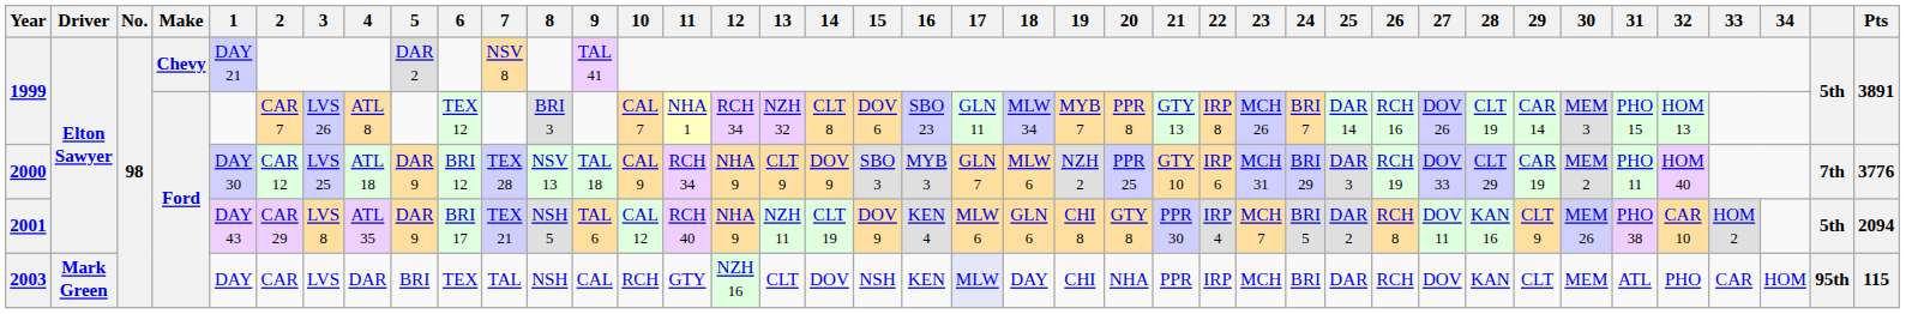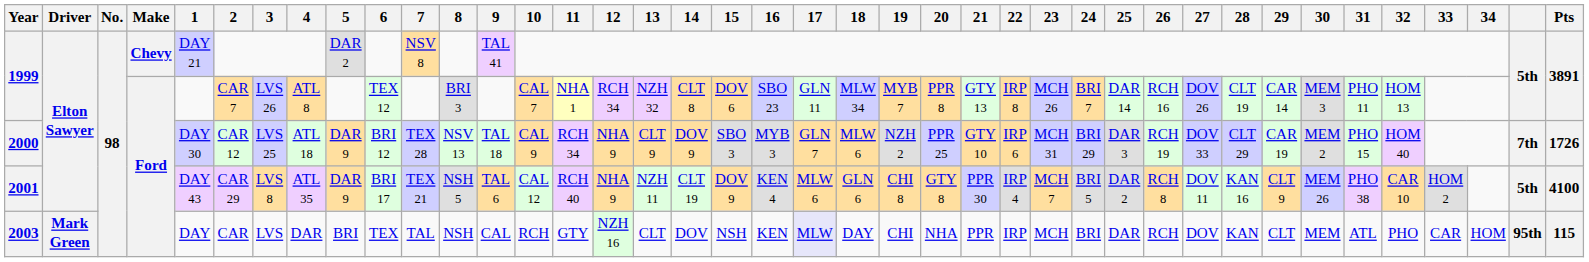1999 / Ford | 31: PHO 15 -> PHO 11
2000 | 31: PHO 11 -> PHO 15
2000 | Pts: 3776 -> 1726
2001 | Pts: 2094 -> 4100
